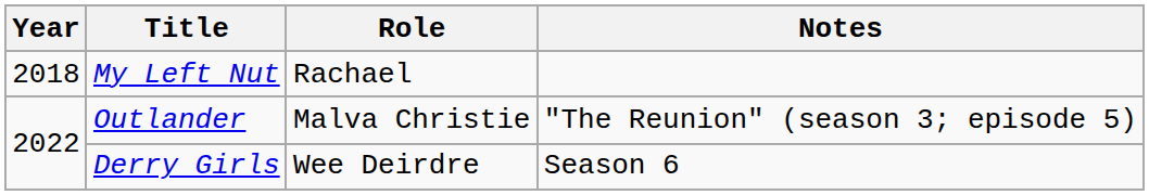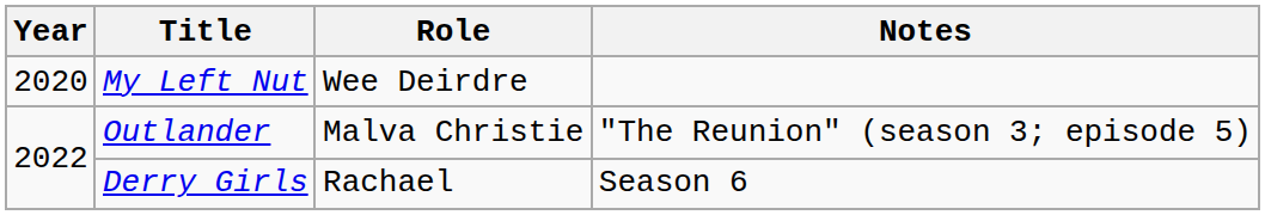My Left Nut | Year: 2018 -> 2020
My Left Nut | Role: Rachael -> Wee Deirdre
Derry Girls | Role: Wee Deirdre -> Rachael
